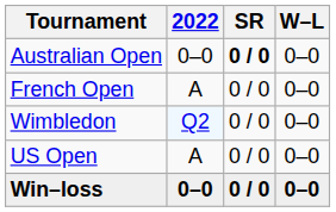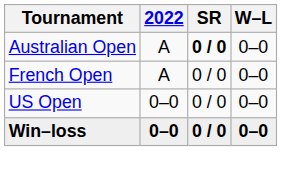Australian Open | 2022: 0–0 -> A
- row: Wimbledon | Q2 | 0 / 0 | 0–0
US Open | 2022: A -> 0–0
